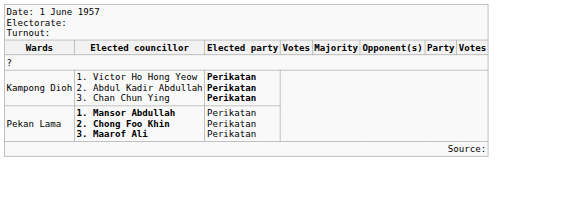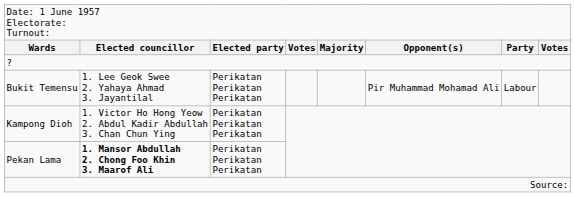+ row: Bukit Temensu | 1. Lee Geok Swee 2. Yahaya Ahmad 3. Jayantilal | Perikatan Perikatan Perikatan | Pir Muhammad Mohamad Ali | Labour
Kampong Dioh | column 3: bold -> normal
